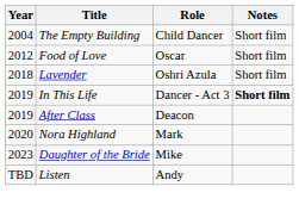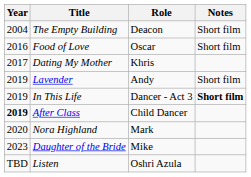The Empty Building | Role: Child Dancer -> Deacon
Food of Love | Year: 2012 -> 2016
+ row: 2017 | Dating My Mother | Khris
Lavender | Year: 2018 -> 2019
Lavender | Role: Oshri Azula -> Andy
After Class | Year: normal -> bold
After Class | Role: Deacon -> Child Dancer
Listen | Role: Andy -> Oshri Azula
